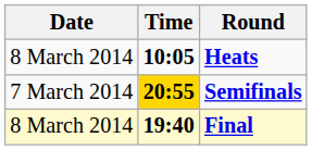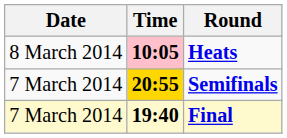Heats | Time: no background -> pink background
Final | Date: 8 March 2014 -> 7 March 2014
